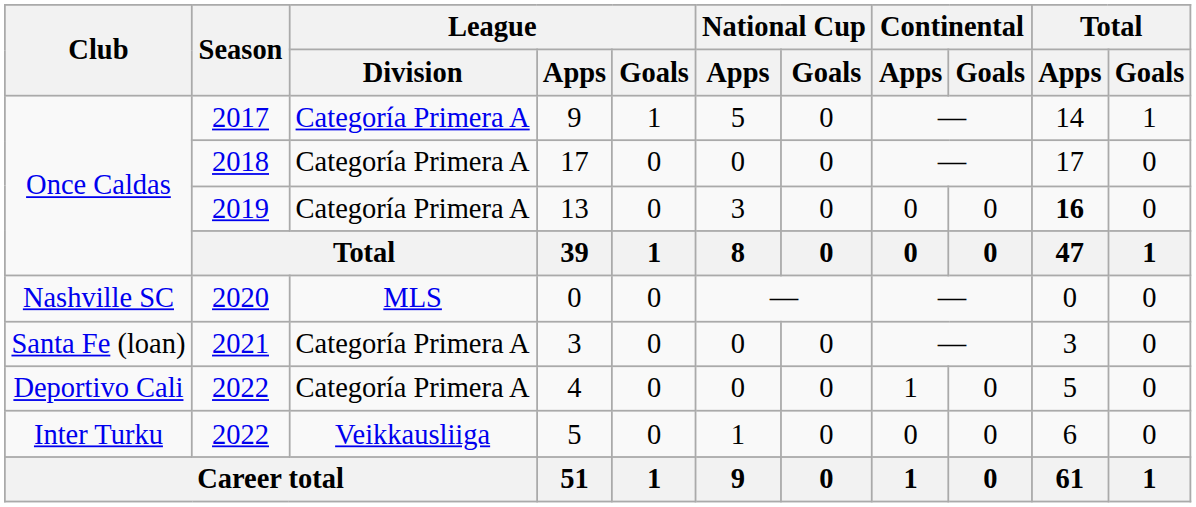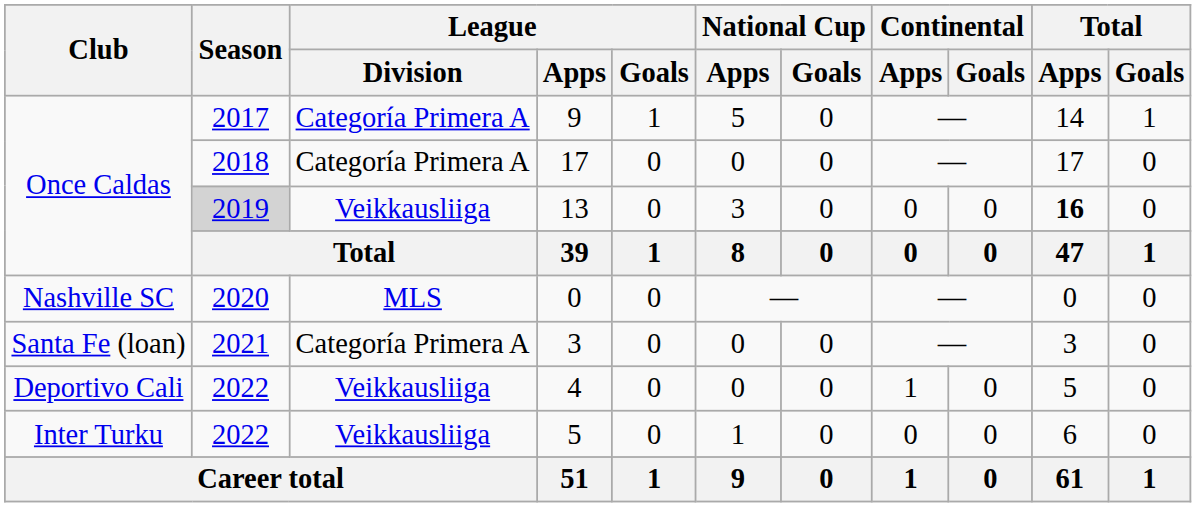13 | Season: no background -> lightgrey background
13 | League / Division: Categoría Primera A -> Veikkausliiga
4 | League / Division: Categoría Primera A -> Veikkausliiga
